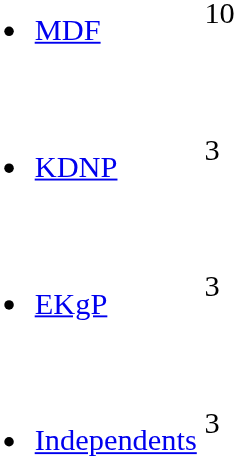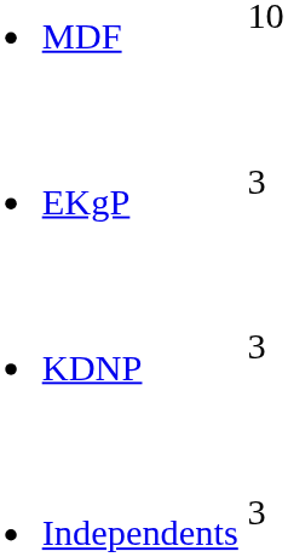rows swapped: EKgP <-> KDNP
